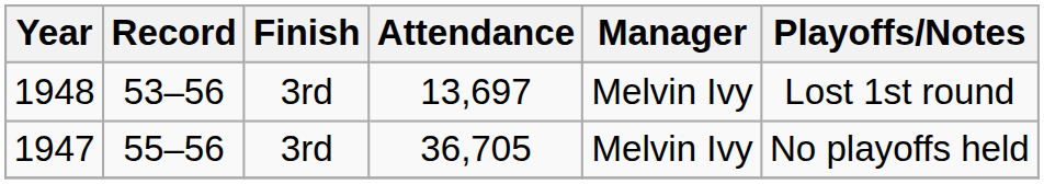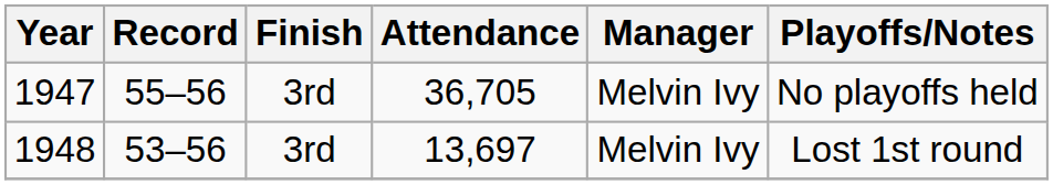rows swapped: 1947 <-> 1948
